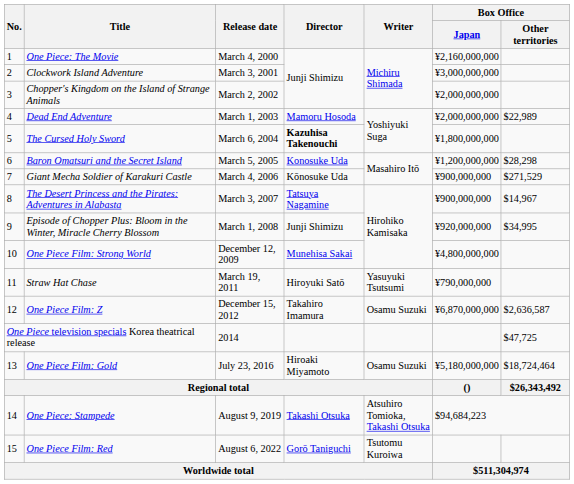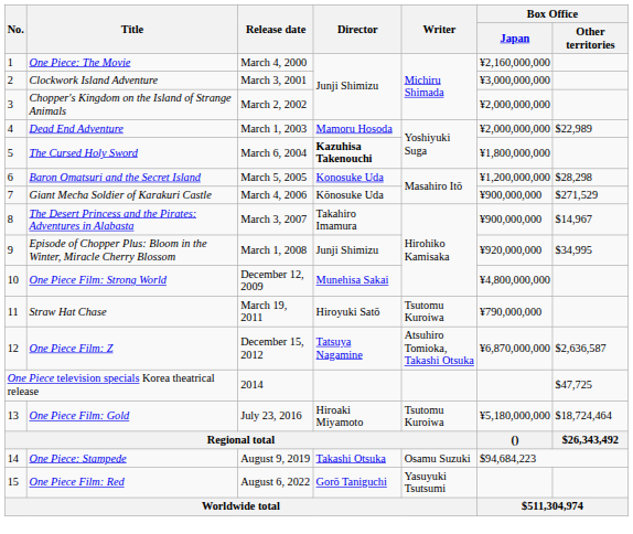The Desert Princess and the Pirates: Adventures in Alabasta | Director: Tatsuya Nagamine -> Takahiro Imamura
Straw Hat Chase | Writer: Yasuyuki Tsutsumi -> Tsutomu Kuroiwa
One Piece Film: Z | Director: Takahiro Imamura -> Tatsuya Nagamine
One Piece Film: Z | Writer: Osamu Suzuki -> Atsuhiro Tomioka, Takashi Otsuka
One Piece Film: Gold | Writer: Osamu Suzuki -> Tsutomu Kuroiwa
One Piece: Stampede | Writer: Atsuhiro Tomioka, Takashi Otsuka -> Osamu Suzuki
One Piece Film: Red | Writer: Tsutomu Kuroiwa -> Yasuyuki Tsutsumi
